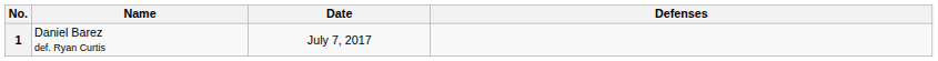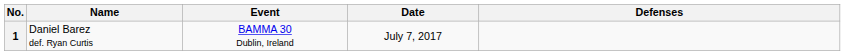+ column: Event | BAMMA 30 Dublin, Ireland
